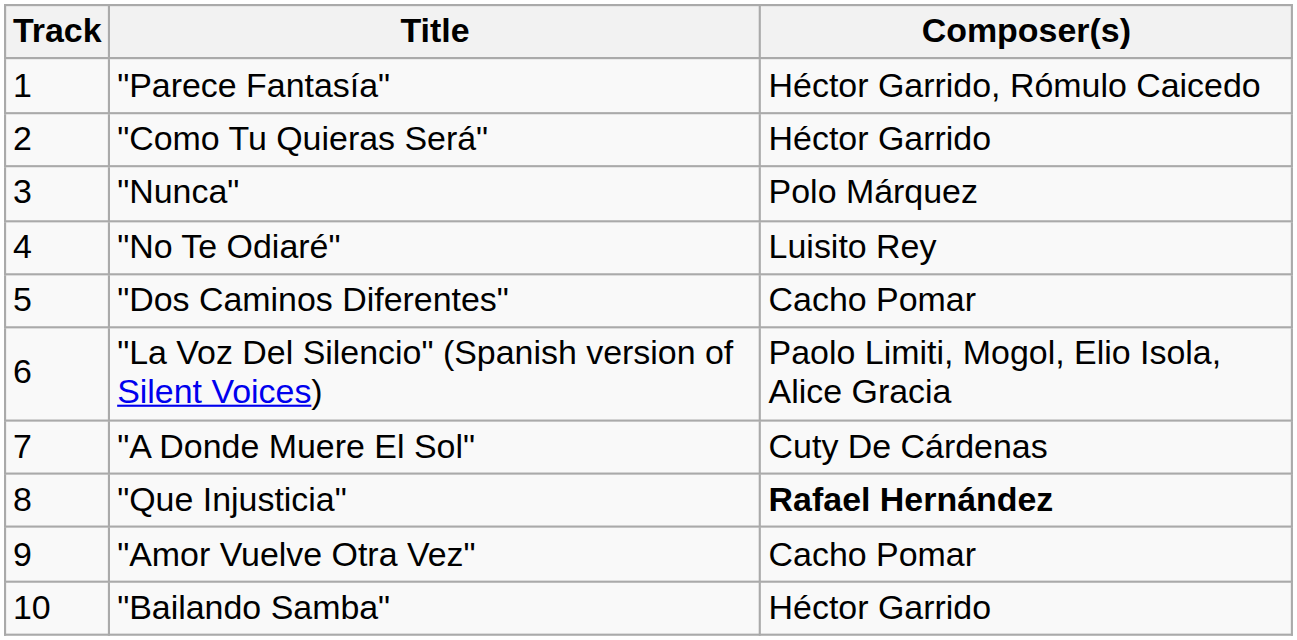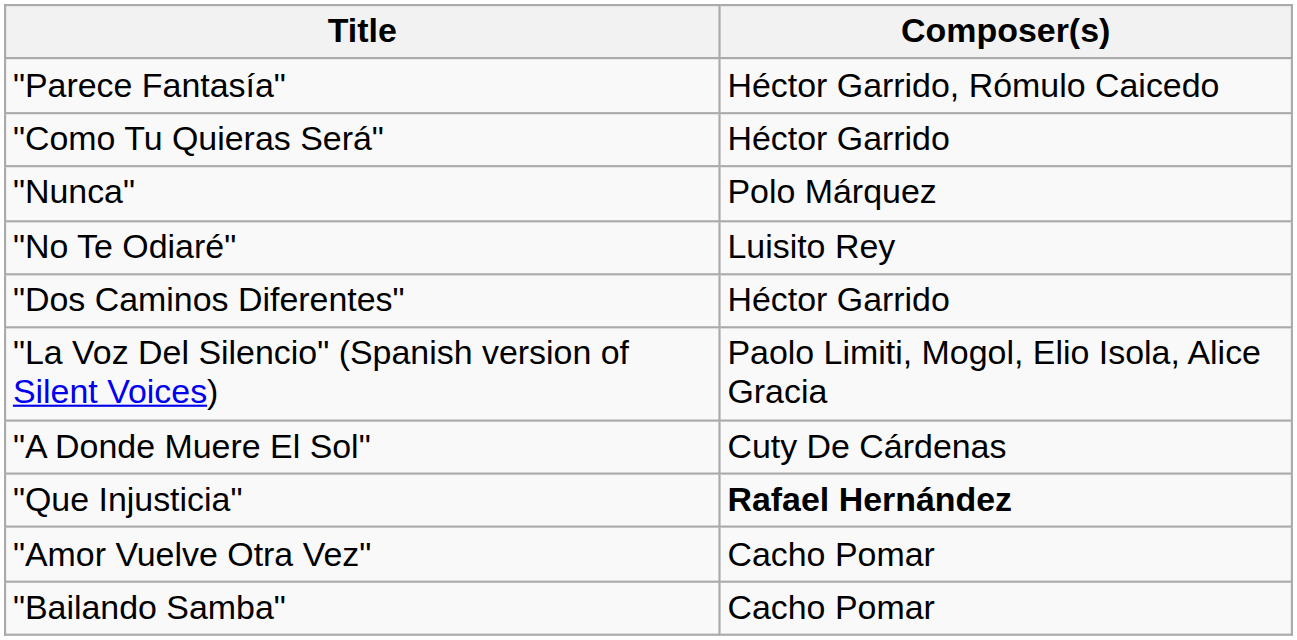- column: Track | 1 | 2 | 3 | 4 | 5 | 6 | 7 | 8 | 9 | 10
"Dos Caminos Diferentes" | Composer(s): Cacho Pomar -> Héctor Garrido
"Bailando Samba" | Composer(s): Héctor Garrido -> Cacho Pomar
